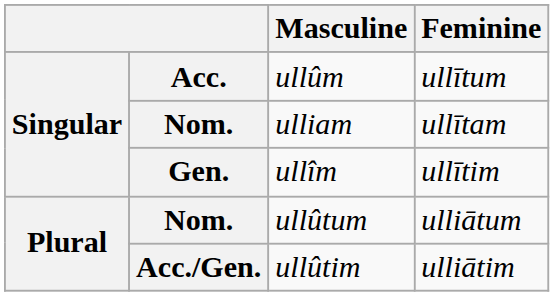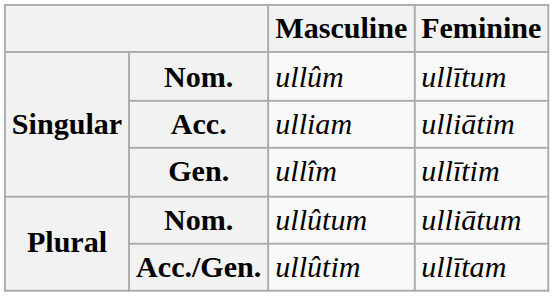ullûm | column 2: Acc. -> Nom.
ulliam | column 2: Nom. -> Acc.
ulliam | Feminine: ullītam -> ulliātim
ullûtim | Feminine: ulliātim -> ullītam
